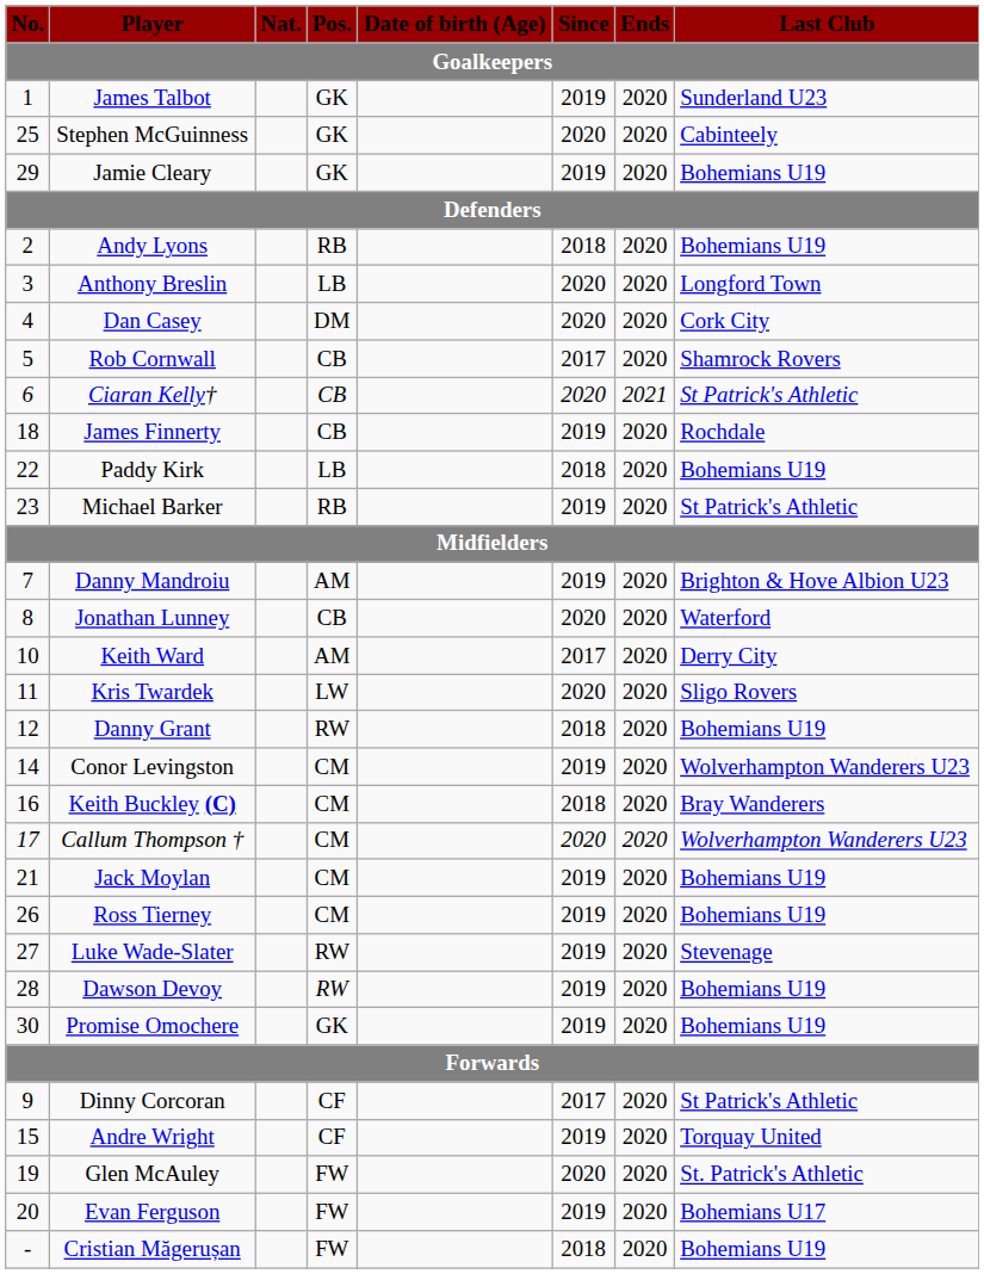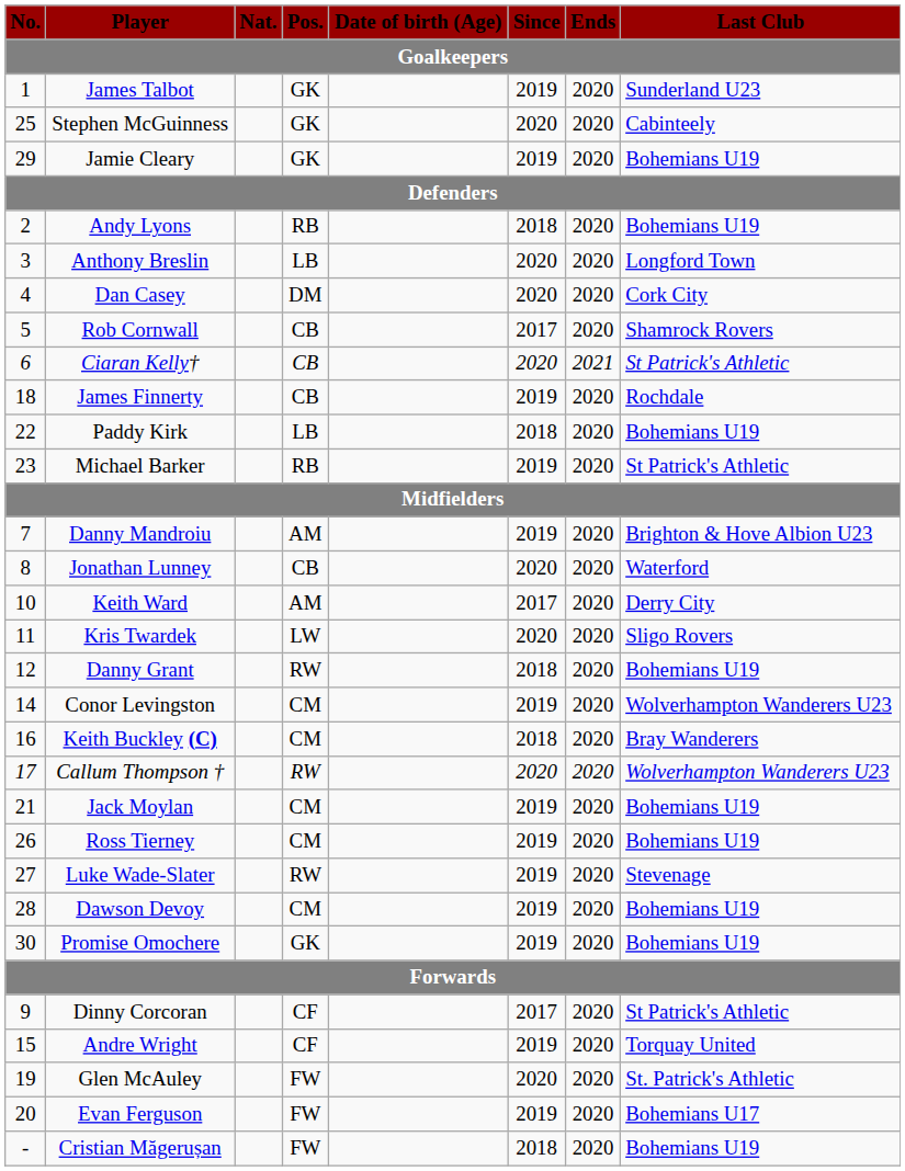Callum Thompson † | Pos.: CM -> RW
Dawson Devoy | Pos.: RW -> CM
